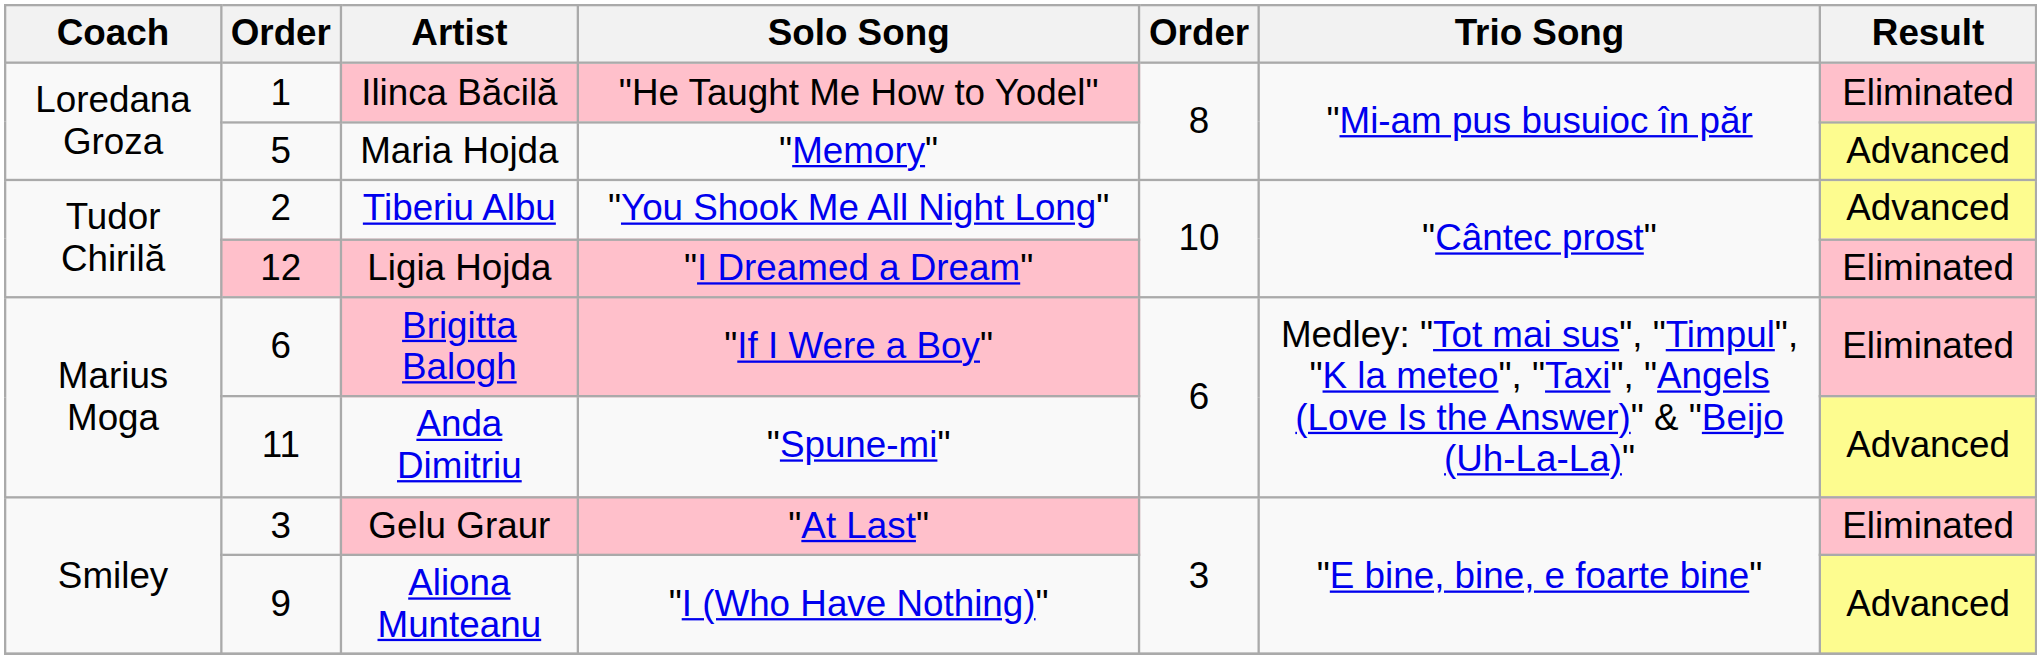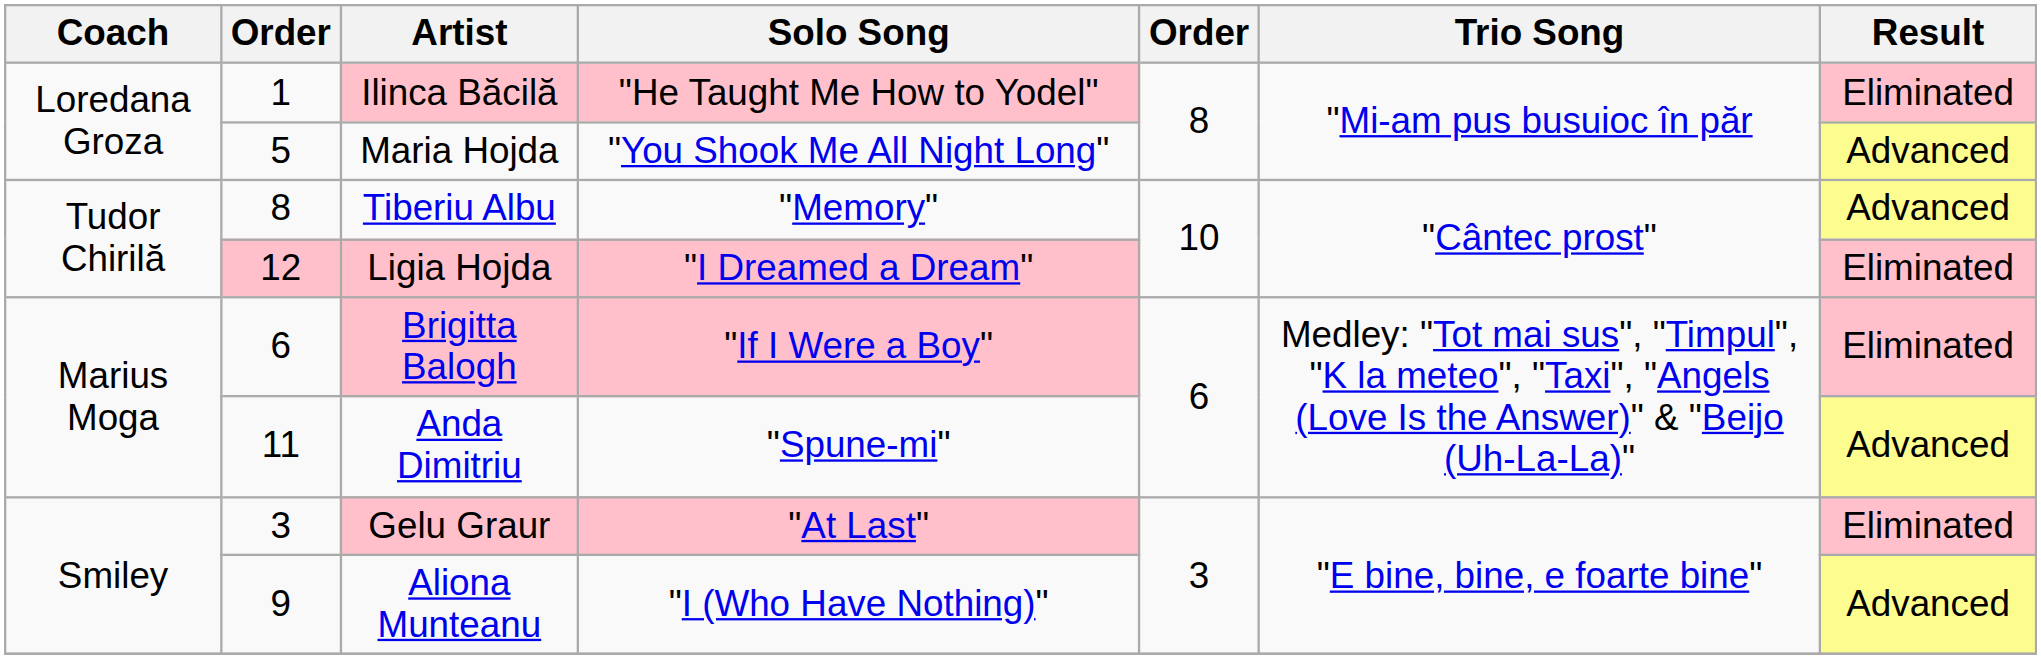Maria Hojda | Solo Song: "Memory" -> "You Shook Me All Night Long"
Tiberiu Albu | column 2: 2 -> 8
Tiberiu Albu | Solo Song: "You Shook Me All Night Long" -> "Memory"
